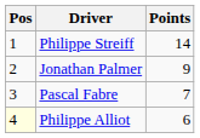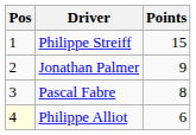Philippe Streiff | Points: 14 -> 15
Pascal Fabre | Points: 7 -> 8
